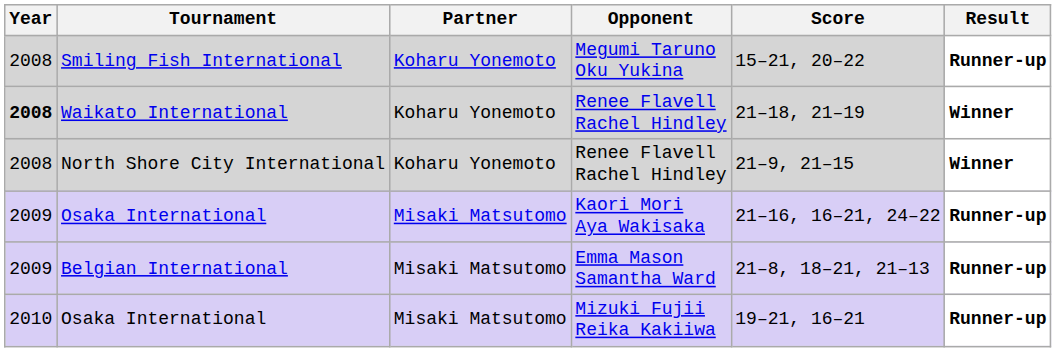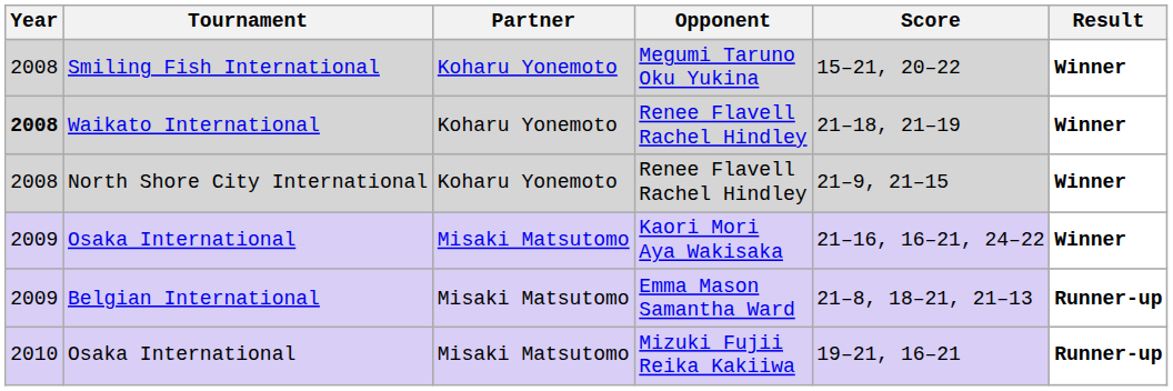Smiling Fish International | Result: Runner-up -> Winner
Osaka International / Kaori Mori Aya Wakisaka | Result: Runner-up -> Winner
